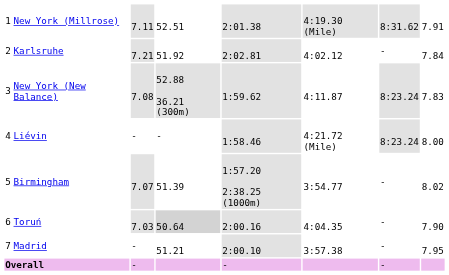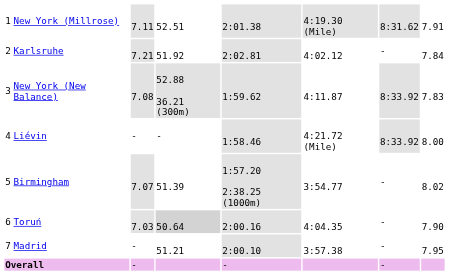New York (New Balance) | column 7: 8:23.24 -> 8:33.92
Liévin | column 7: 8:23.24 -> 8:33.92
